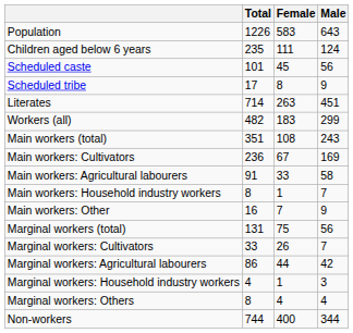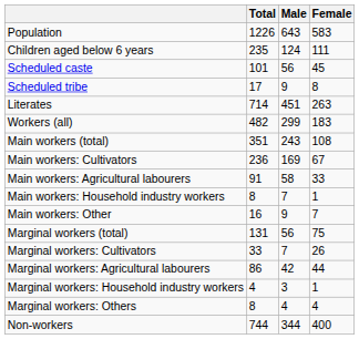columns swapped: Male <-> Female
